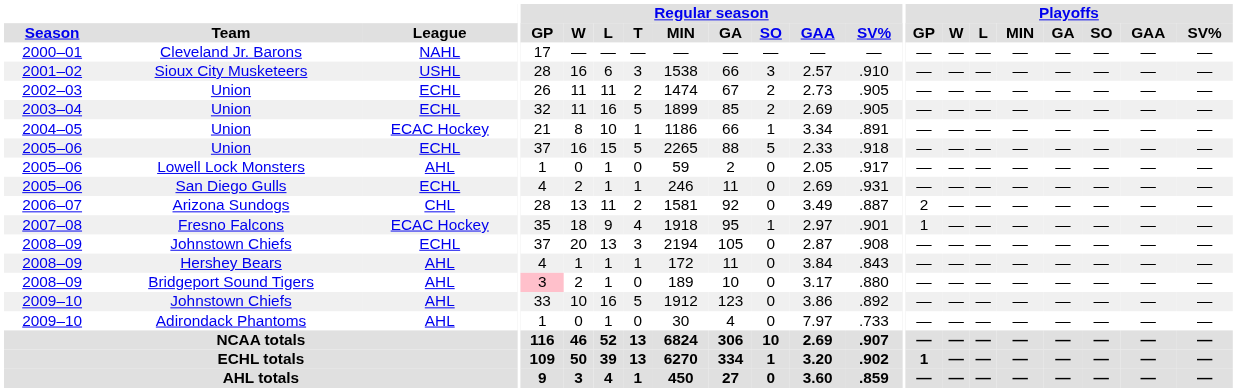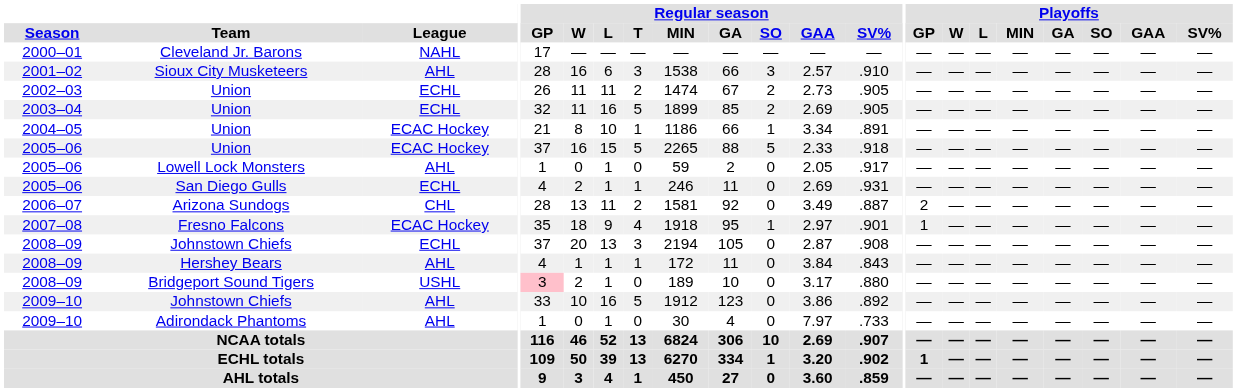Sioux City Musketeers | League: USHL -> AHL
2005–06 / Union | League: ECHL -> ECAC Hockey
Bridgeport Sound Tigers | League: AHL -> USHL
